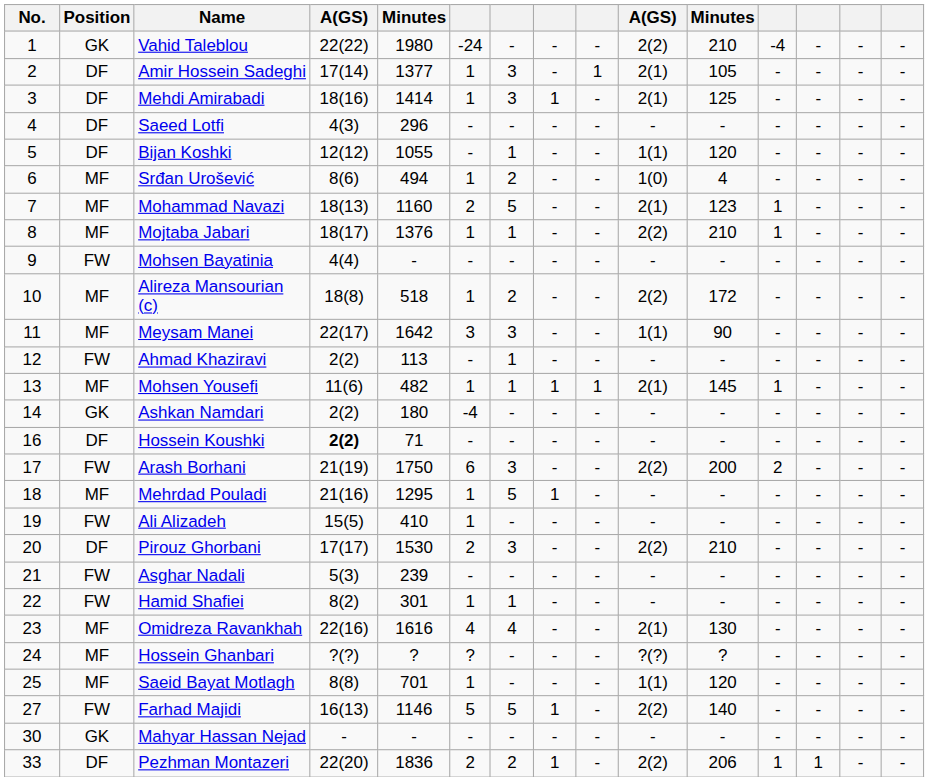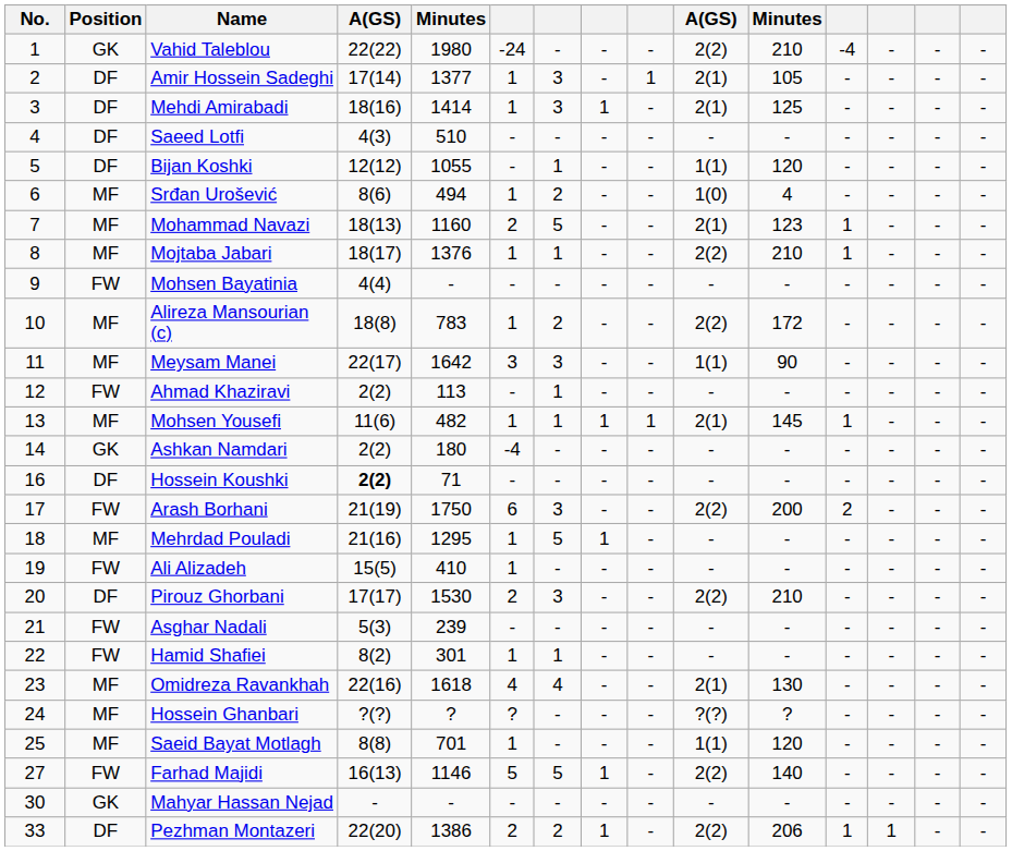Saeed Lotfi | column 5: 296 -> 510
Alireza Mansourian (c) | column 5: 518 -> 783
Omidreza Ravankhah | column 5: 1616 -> 1618
Pezhman Montazeri | column 5: 1836 -> 1386
